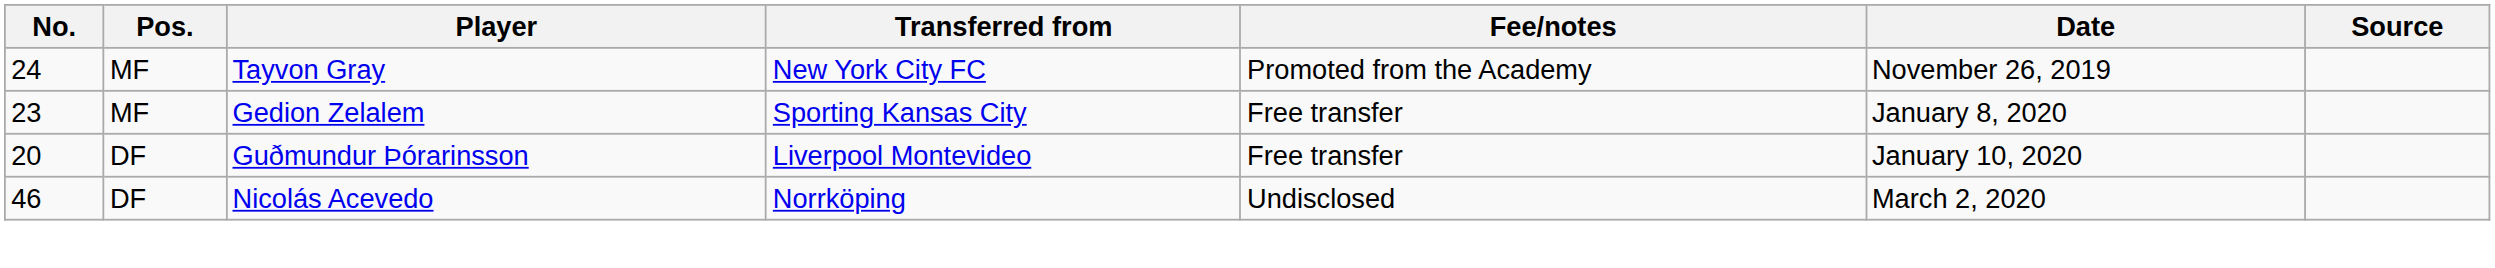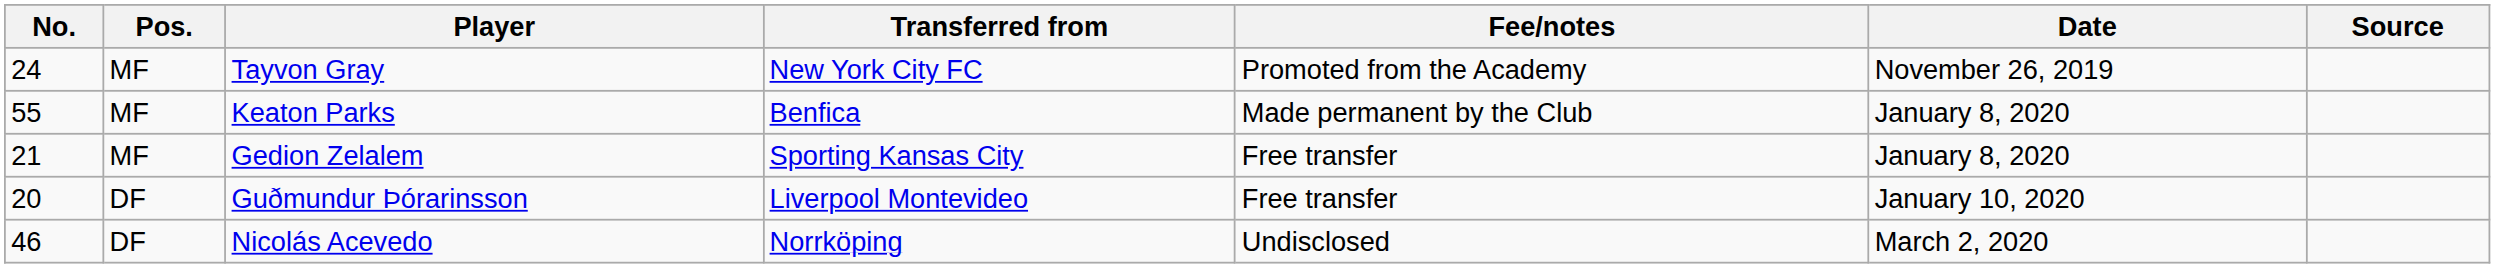+ row: 55 | MF | Keaton Parks | Benfica | Made permanent by the Club | January 8, 2020
Gedion Zelalem | No.: 23 -> 21
